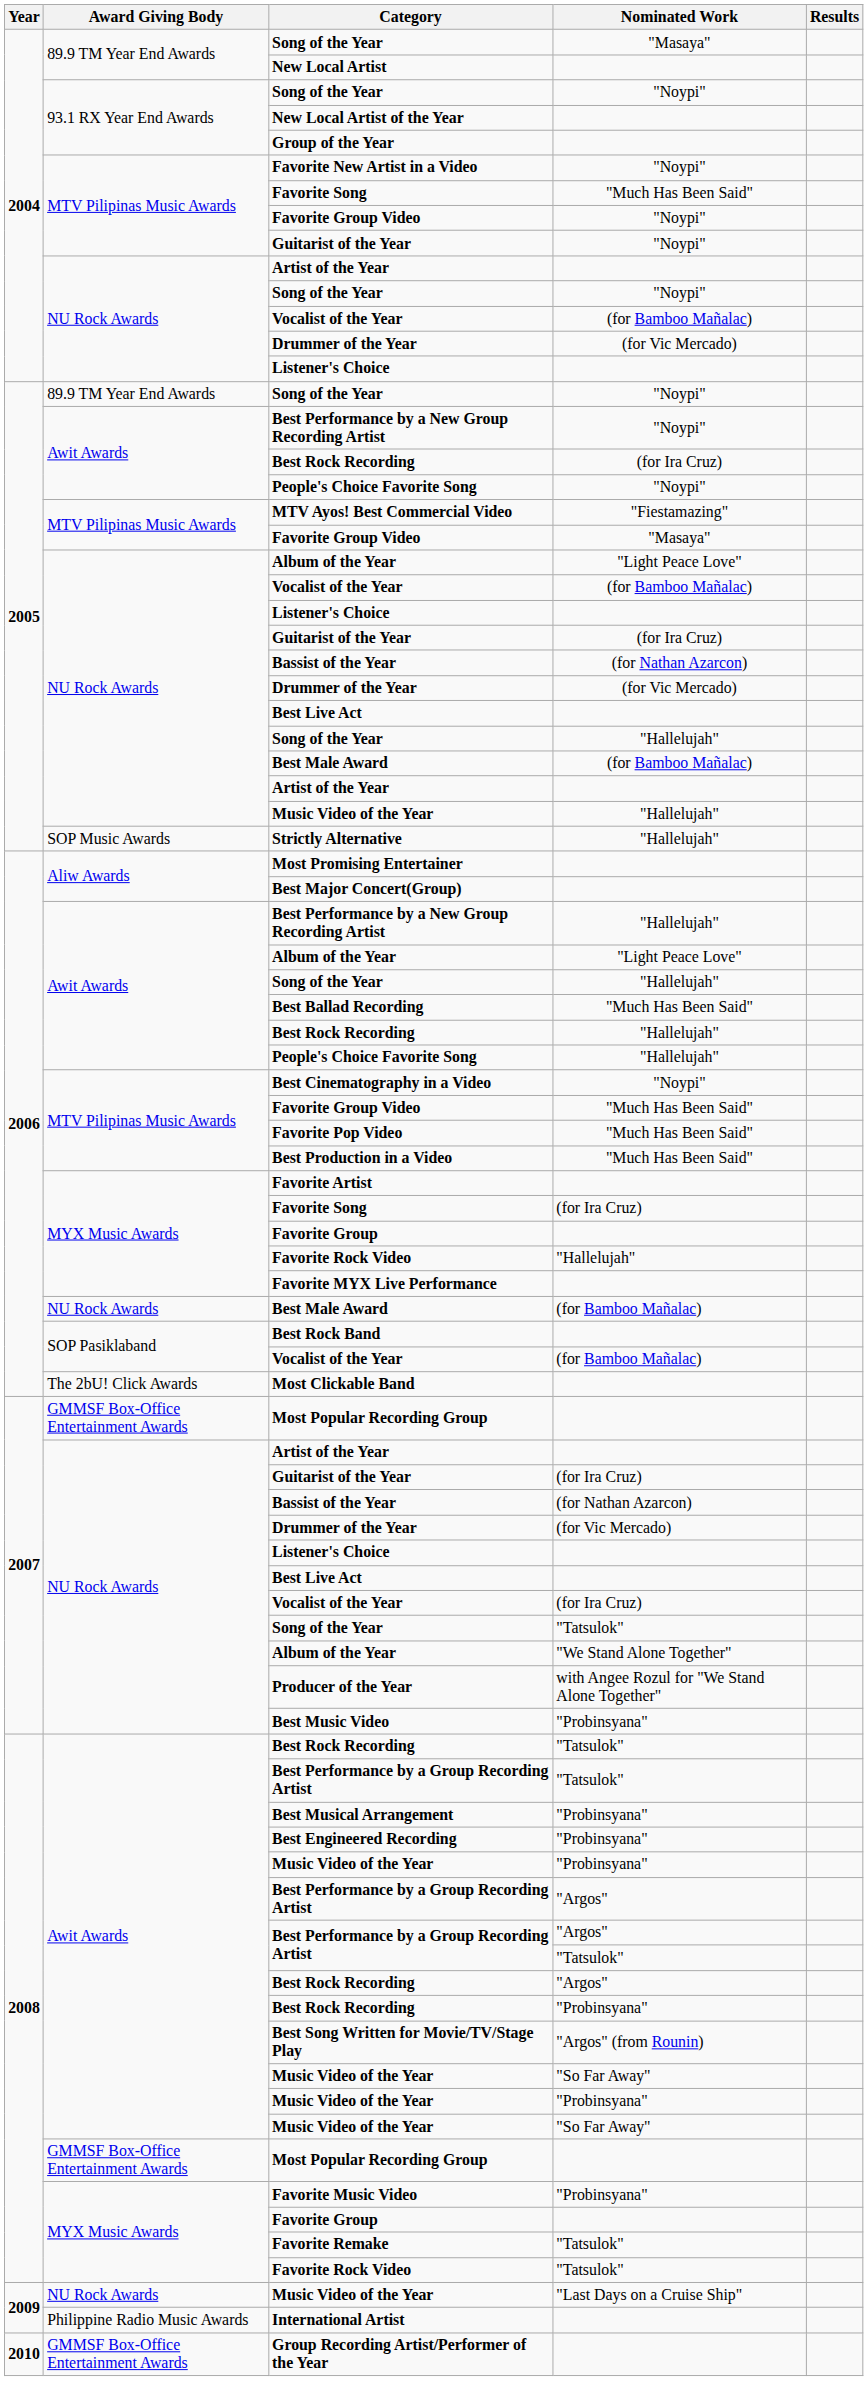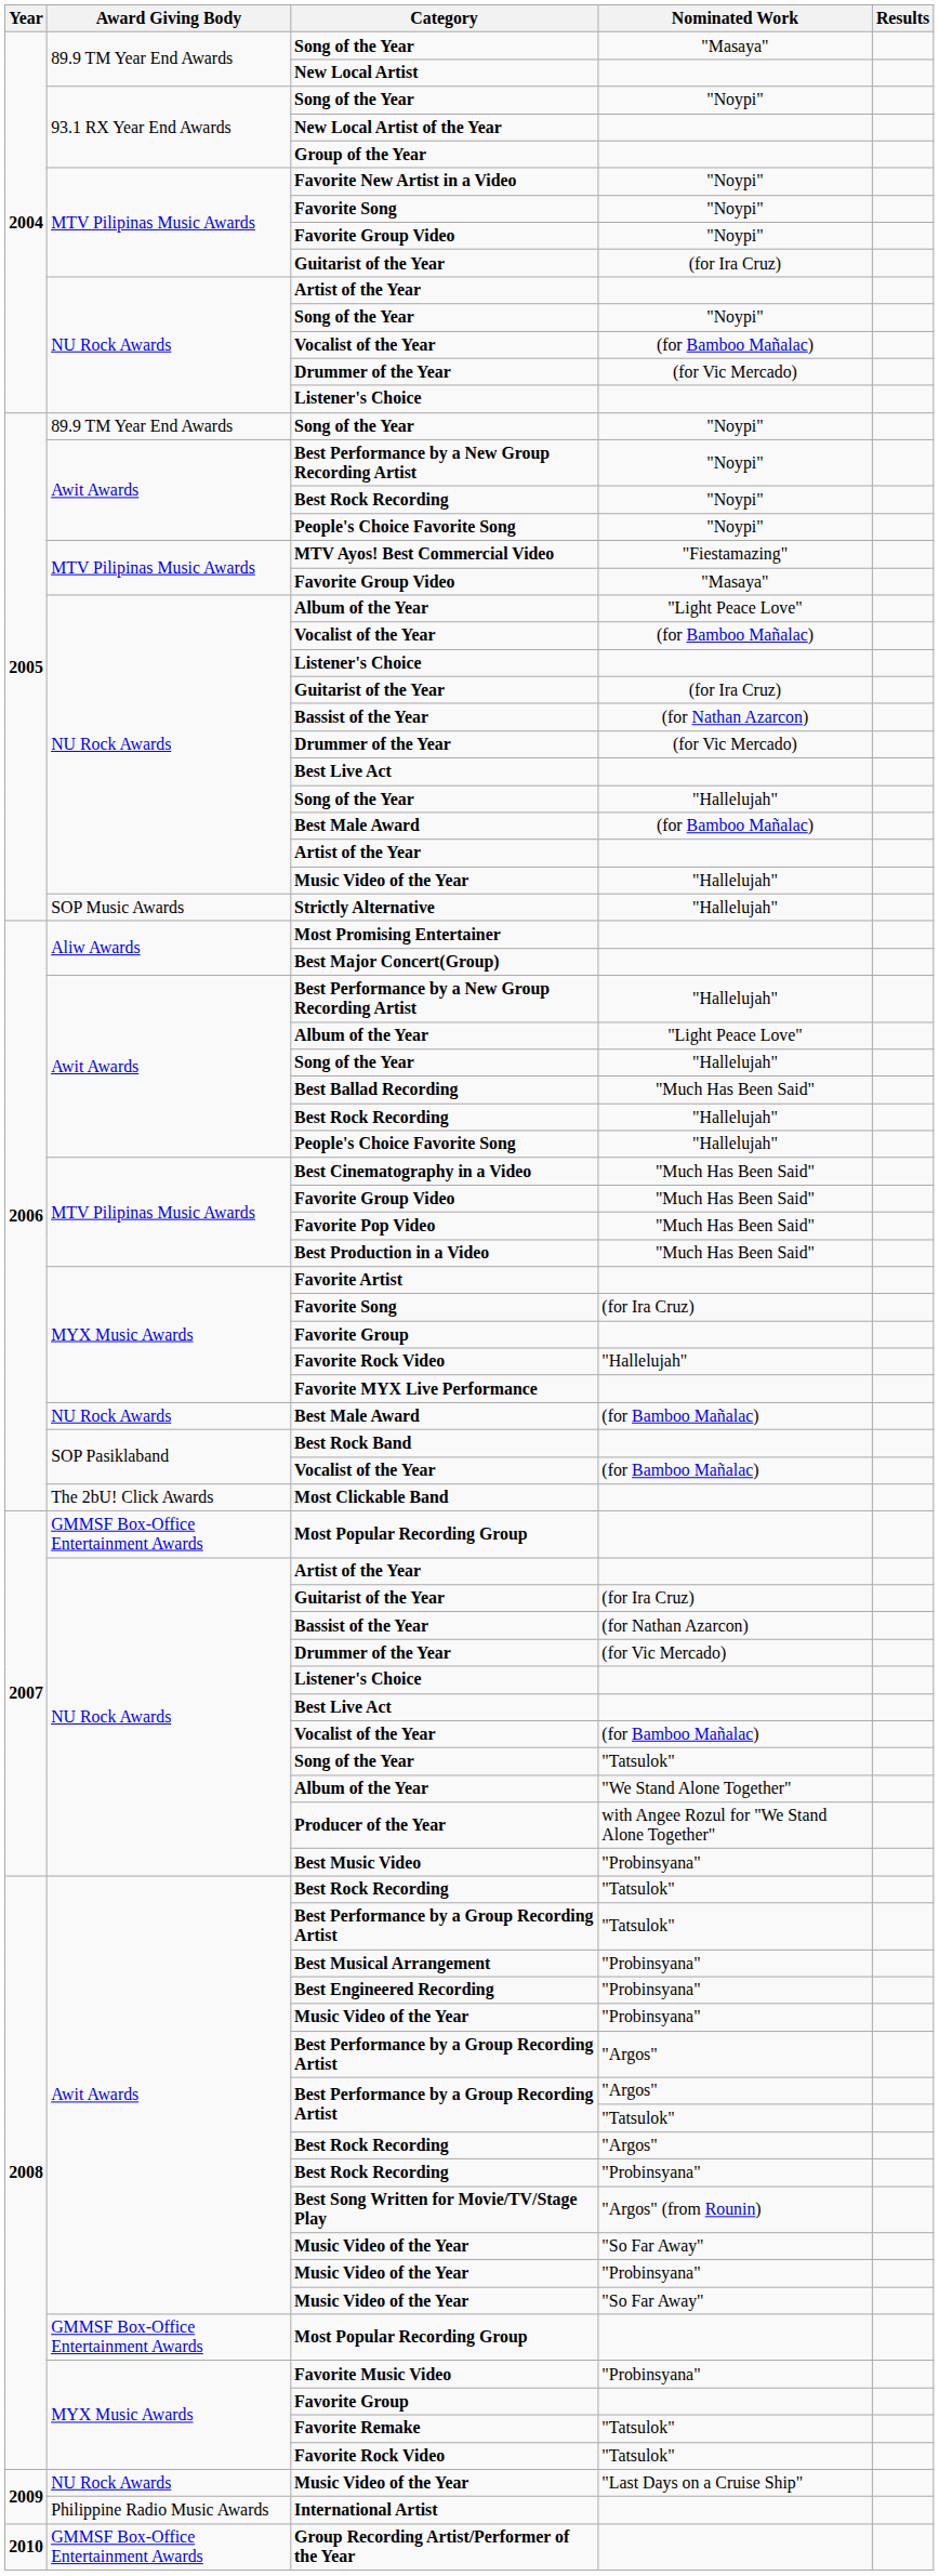2004 / Favorite Song | Nominated Work: "Much Has Been Said" -> "Noypi"
2004 / Guitarist of the Year | Nominated Work: "Noypi" -> (for Ira Cruz)
2005 / Best Rock Recording | Nominated Work: (for Ira Cruz) -> "Noypi"
Best Cinematography in a Video | Nominated Work: "Noypi" -> "Much Has Been Said"
2007 / Vocalist of the Year | Nominated Work: (for Ira Cruz) -> (for Bamboo Mañalac)
